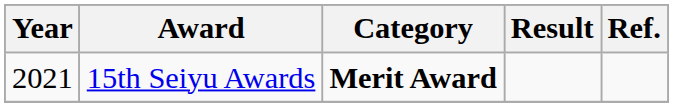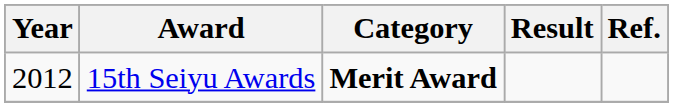15th Seiyu Awards | Year: 2021 -> 2012
